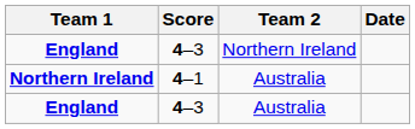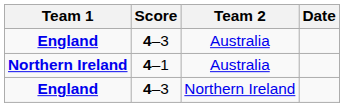rows swapped: England / Australia <-> England / Northern Ireland
